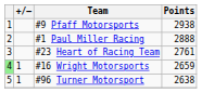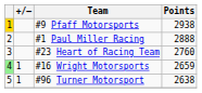#9 Pfaff Motorsports | column 1: no background -> gold background
#23 Heart of Racing Team | Points: 2761 -> 2760
